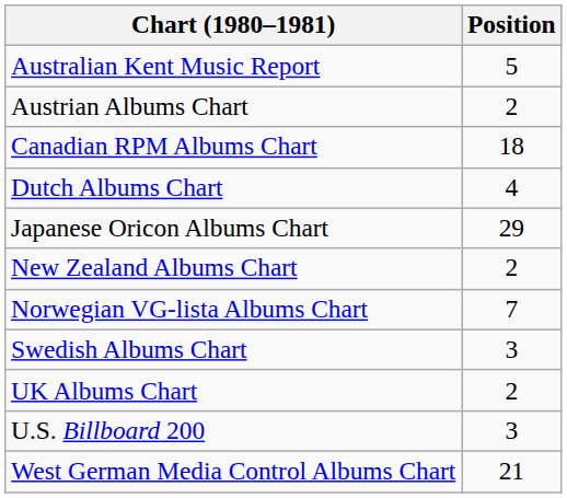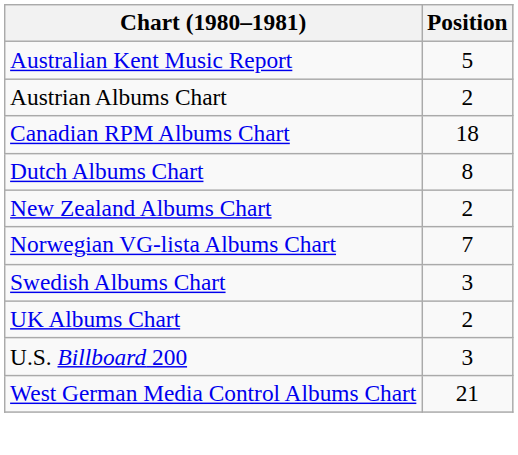Dutch Albums Chart | Position: 4 -> 8
- row: Japanese Oricon Albums Chart | 29
